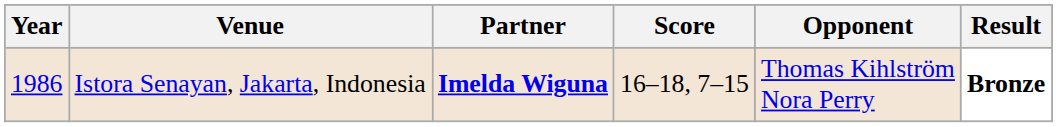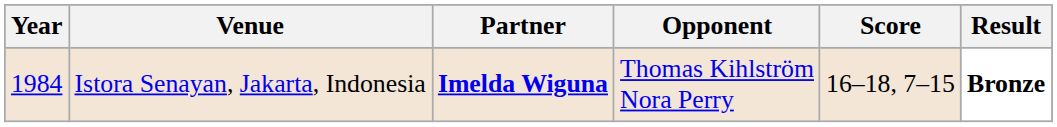columns swapped: Opponent <-> Score
Istora Senayan, Jakarta, Indonesia | Year: 1986 -> 1984
